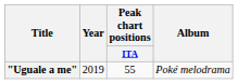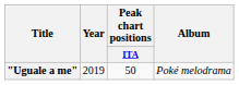"Uguale a me" | Peak chart positions / ITA: 55 -> 50
